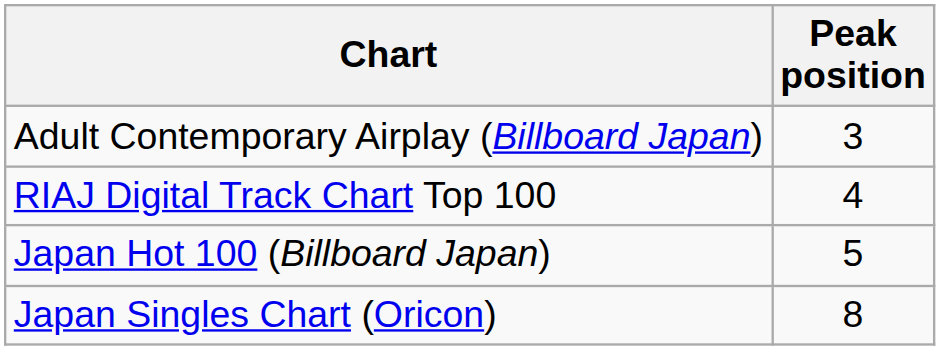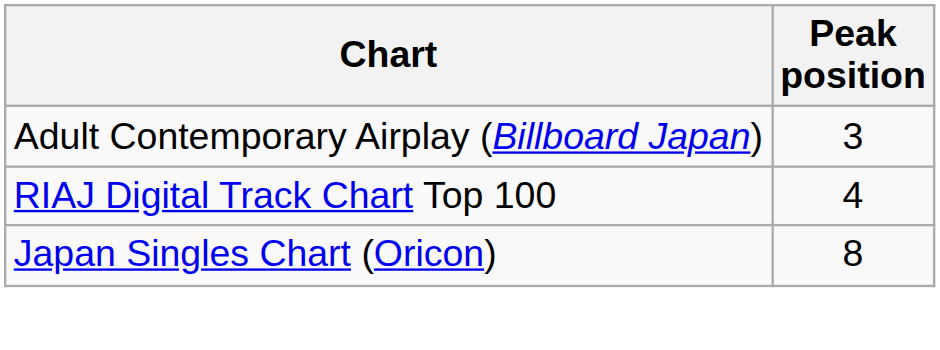- row: Japan Hot 100 (Billboard Japan) | 5
